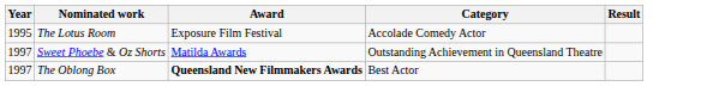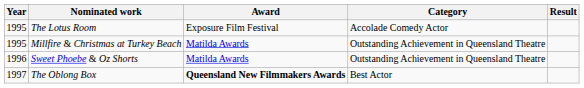+ row: 1995 | Millfire & Christmas at Turkey Beach | Matilda Awards | Outstanding Achievement in Queensland Theatre
Sweet Phoebe & Oz Shorts | Year: 1997 -> 1996
